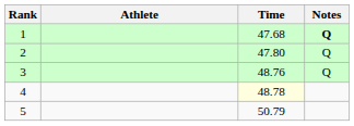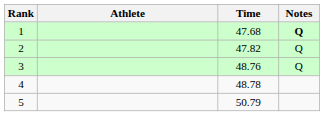2 | Time: 47.80 -> 47.82
4 | Time: lightyellow background -> no background
